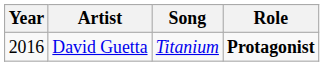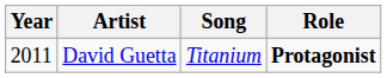David Guetta | Year: 2016 -> 2011
